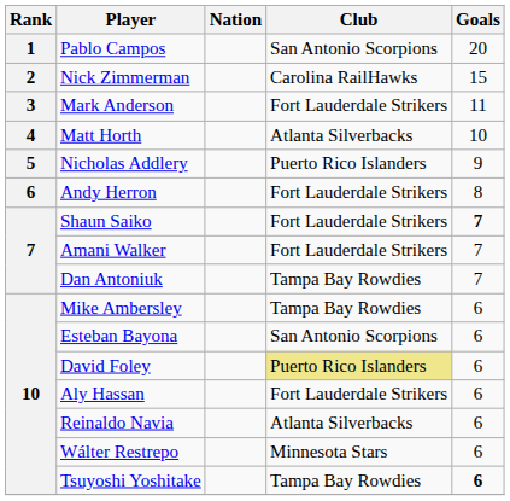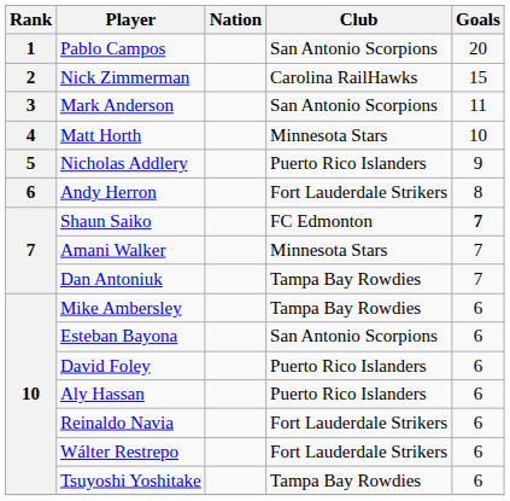Mark Anderson | Club: Fort Lauderdale Strikers -> San Antonio Scorpions
Matt Horth | Club: Atlanta Silverbacks -> Minnesota Stars
Shaun Saiko | Club: Fort Lauderdale Strikers -> FC Edmonton
Amani Walker | Club: Fort Lauderdale Strikers -> Minnesota Stars
David Foley | Club: khaki background -> no background
Aly Hassan | Club: Fort Lauderdale Strikers -> Puerto Rico Islanders
Reinaldo Navia | Club: Atlanta Silverbacks -> Fort Lauderdale Strikers
Wálter Restrepo | Club: Minnesota Stars -> Fort Lauderdale Strikers
Tsuyoshi Yoshitake | Goals: bold -> normal
